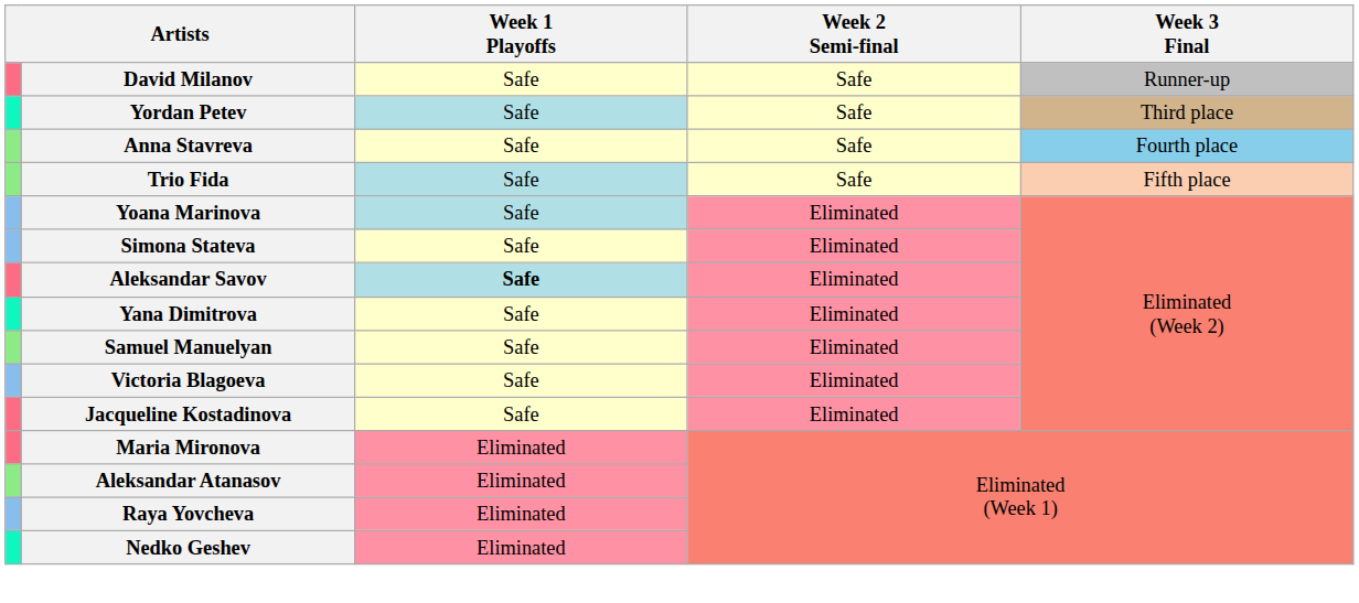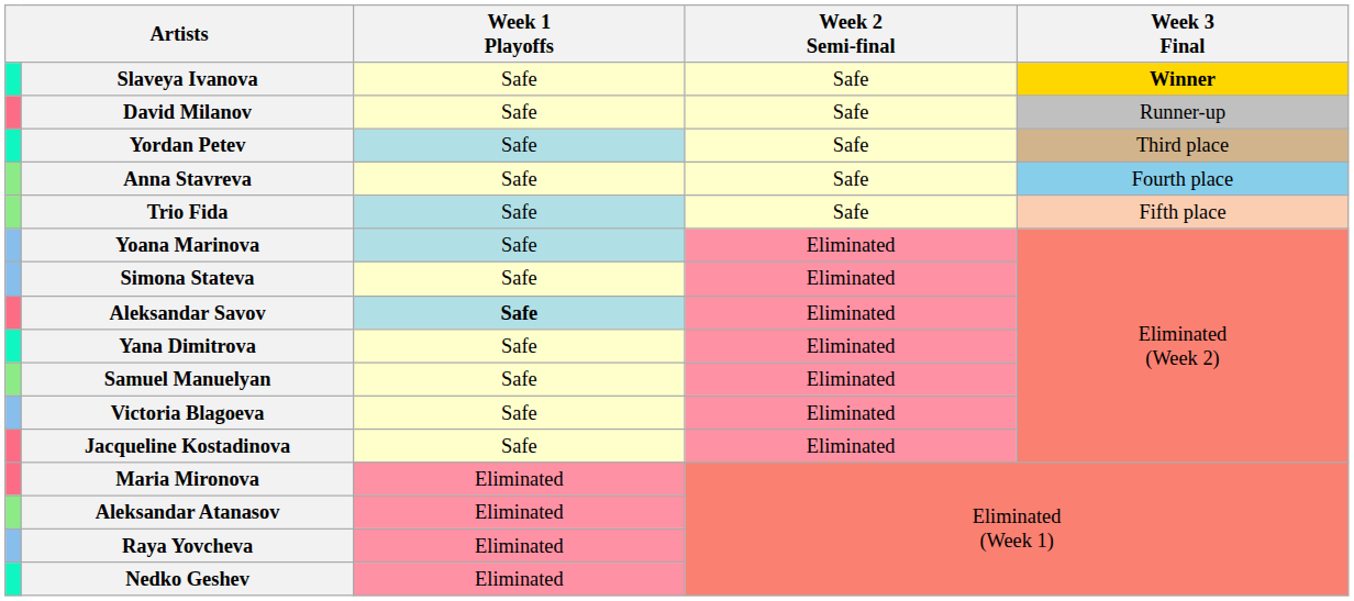+ row: Slaveya Ivanova | Safe | Safe | Winner
